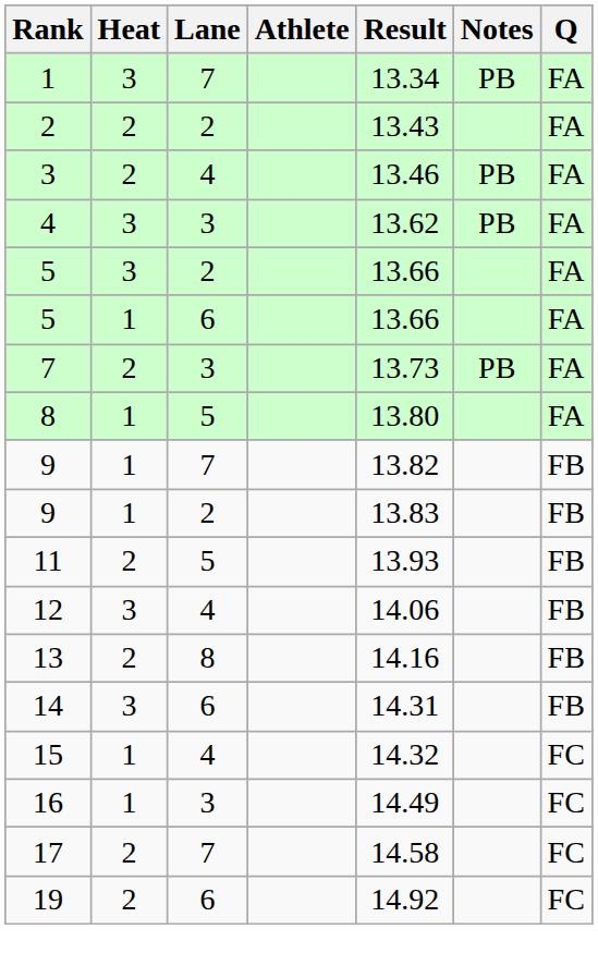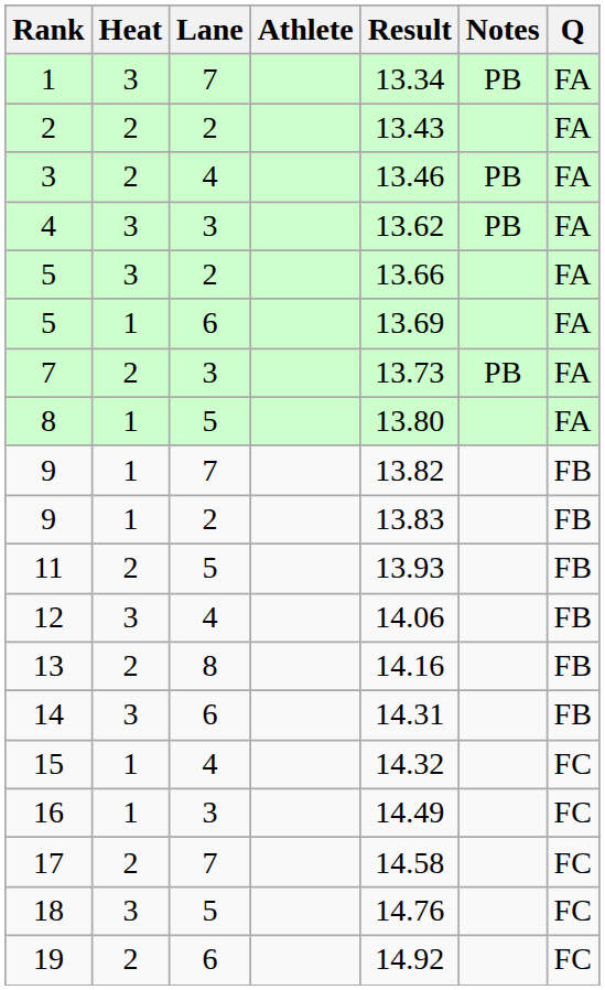5 / 6 | Result: 13.66 -> 13.69
+ row: 18 | 3 | 5 | 14.76 | FC
